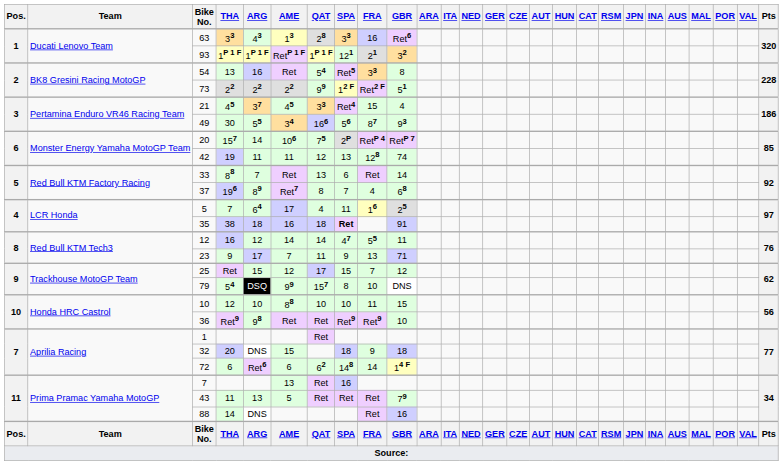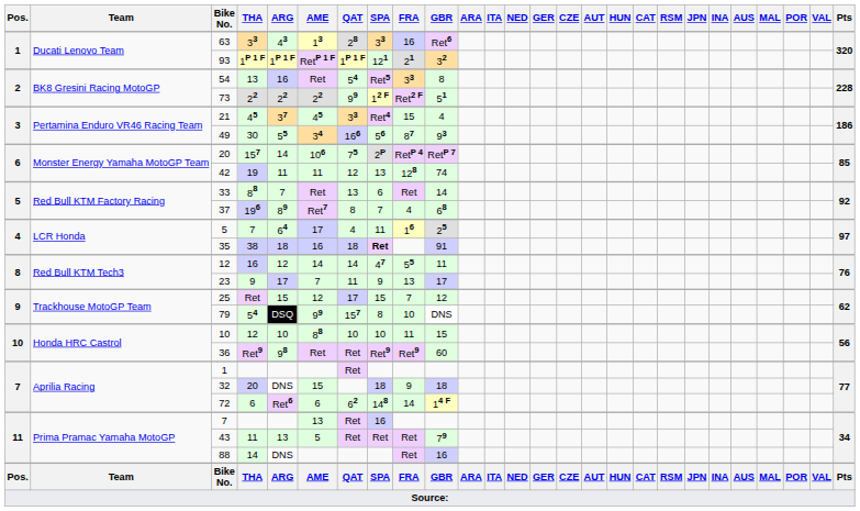23 | GBR: 71 -> 17
36 | GBR: 10 -> 60
